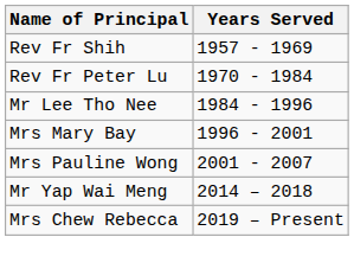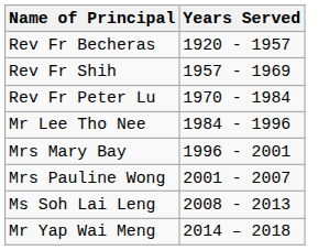+ row: Rev Fr Becheras | 1920 - 1957
+ row: Ms Soh Lai Leng | 2008 - 2013
- row: Mrs Chew Rebecca | 2019 – Present
